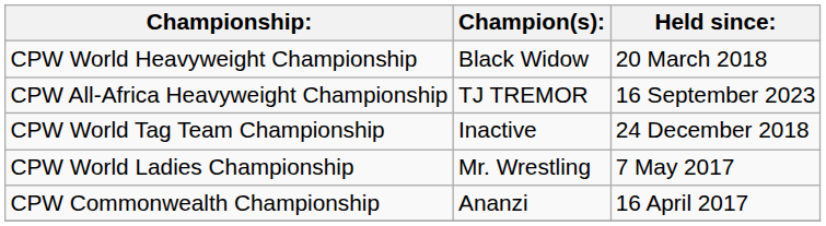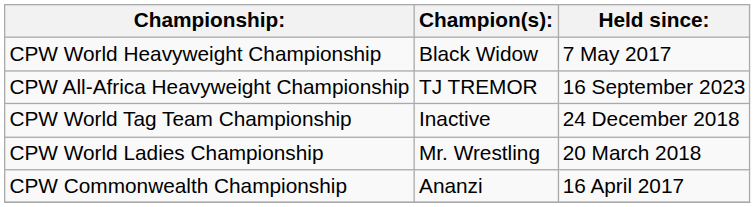CPW World Heavyweight Championship | Held since:: 20 March 2018 -> 7 May 2017
CPW World Ladies Championship | Held since:: 7 May 2017 -> 20 March 2018
